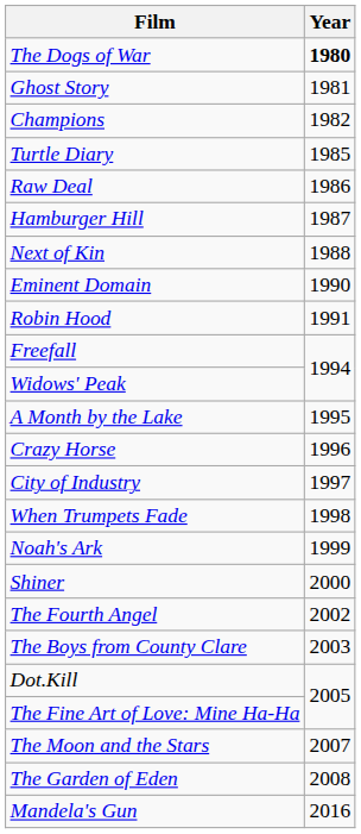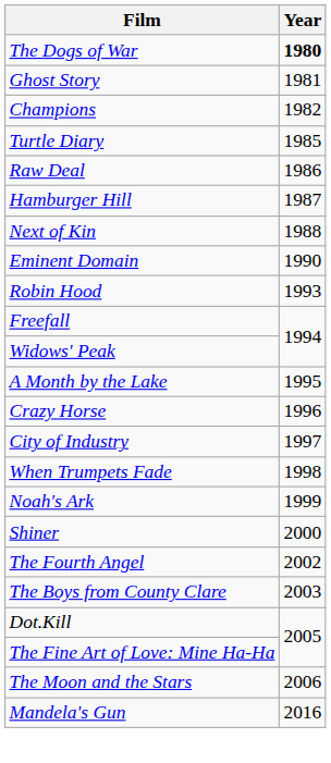Robin Hood | Year: 1991 -> 1993
The Moon and the Stars | Year: 2007 -> 2006
- row: The Garden of Eden | 2008
